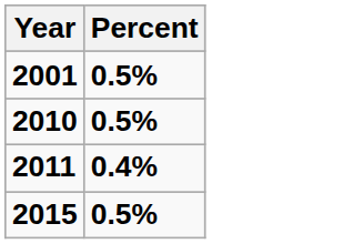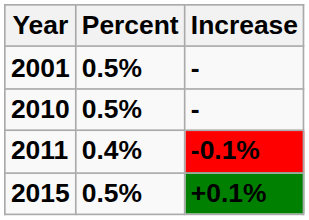+ column: Increase | - | - | -0.1% | +0.1%
